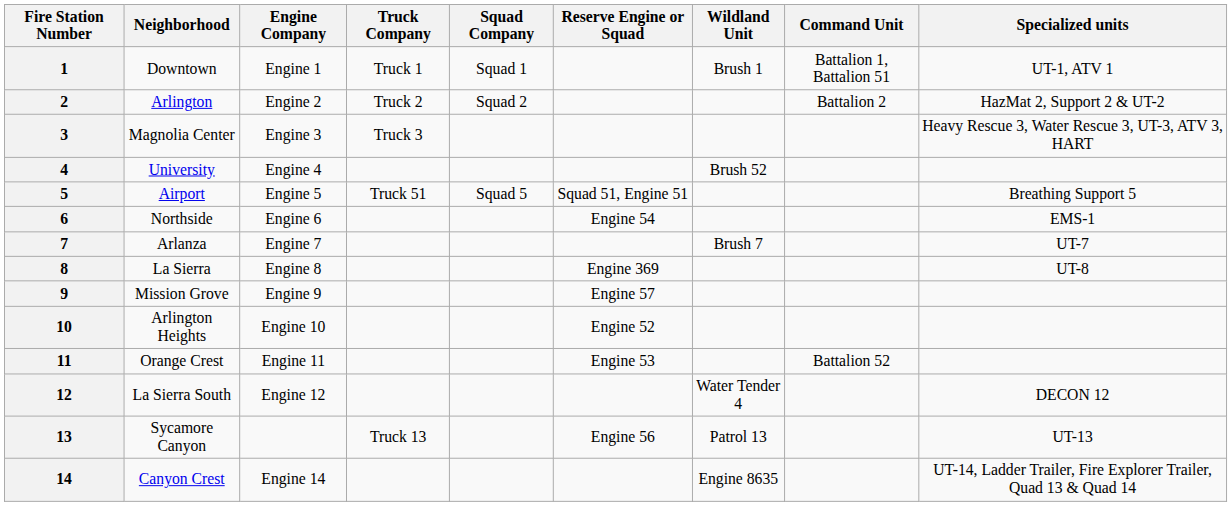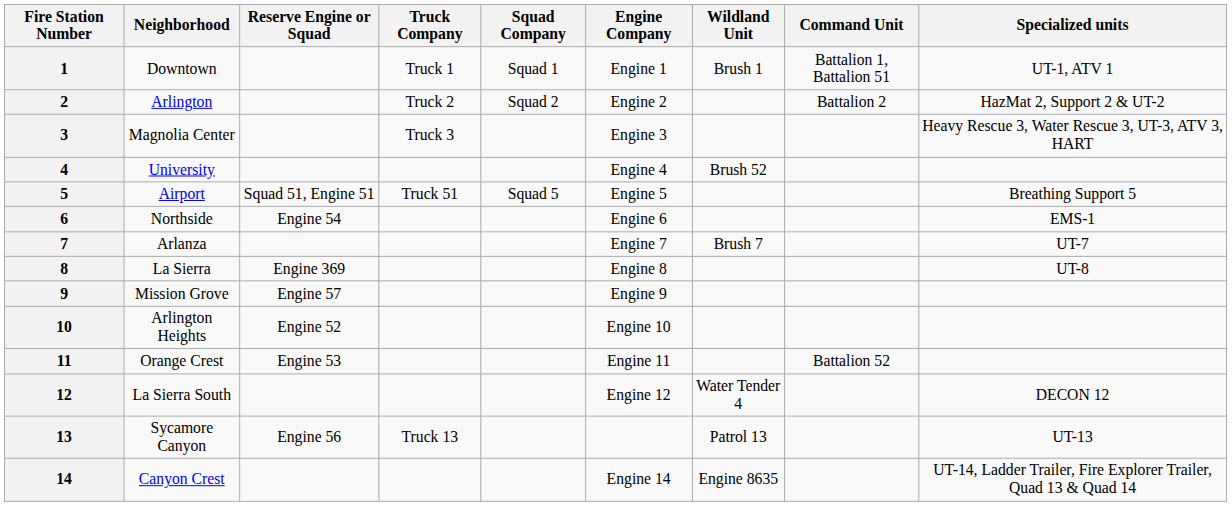columns swapped: Engine Company <-> Reserve Engine or Squad
